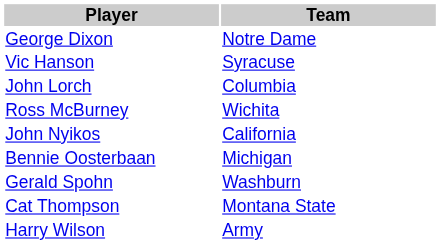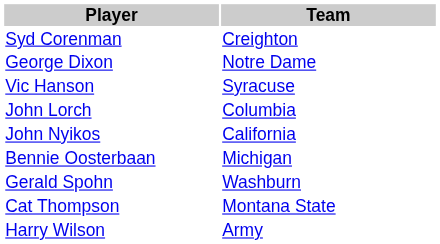+ row: Syd Corenman | Creighton
- row: Ross McBurney | Wichita
